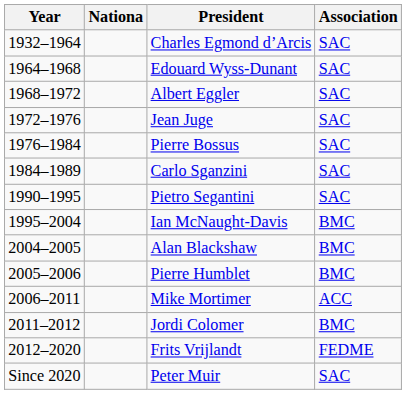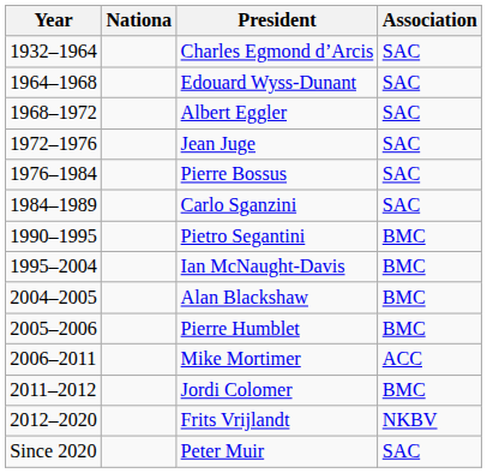Pietro Segantini | Association: SAC -> BMC
Frits Vrijlandt | Association: FEDME -> NKBV
